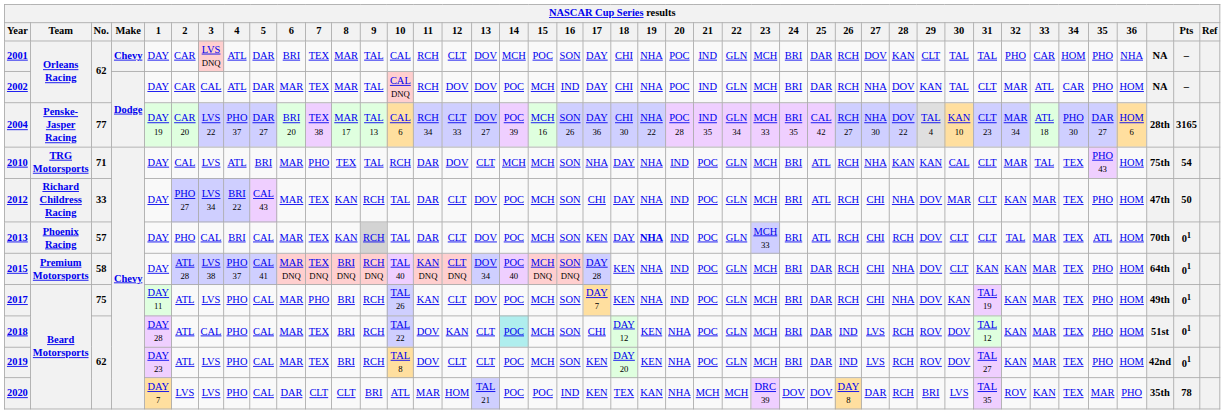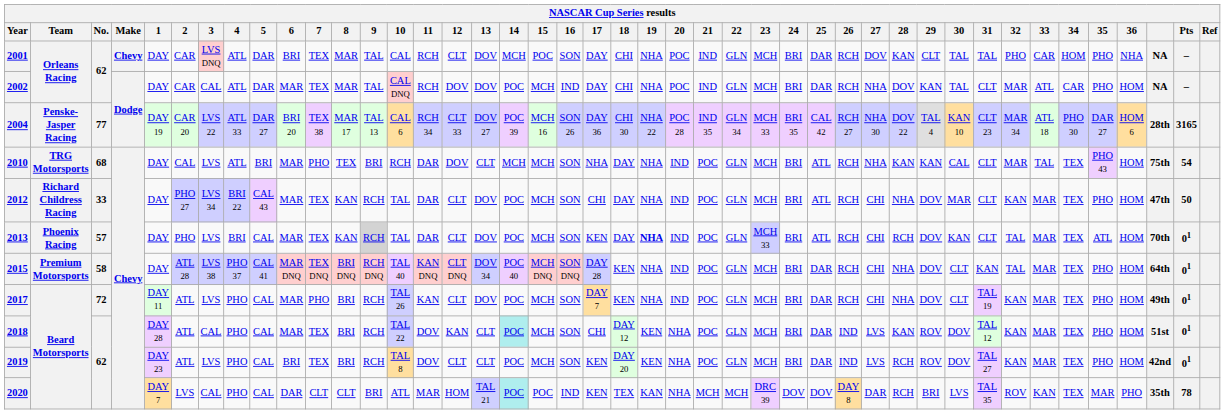2004 | 4: PHO 37 -> ATL 33
2010 | No.: 71 -> 68
2010 | 9: TAL -> BRI
2013 | 3: CAL -> LVS
2013 | 30: CLT -> KAN
2015 | 32: KAN -> TAL
2017 | No.: 75 -> 72
2017 | 30: KAN -> CLT
2018 | 28: RCH -> KAN
2019 | 6: MAR -> BRI
2020 | 3: LVS -> CAL
2020 | 14: no background -> paleturquoise background
